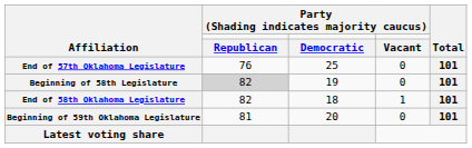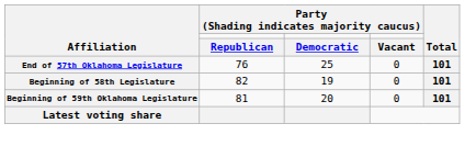Beginning of 58th Legislature | column 2: lightgrey background -> no background
- row: End of 58th Oklahoma Legislature | 82 | 18 | 1 | 101
